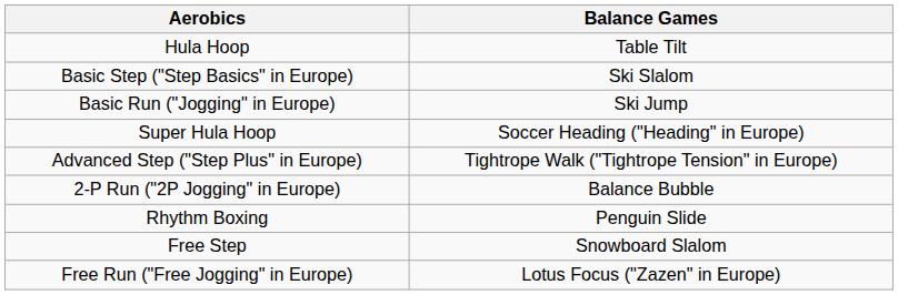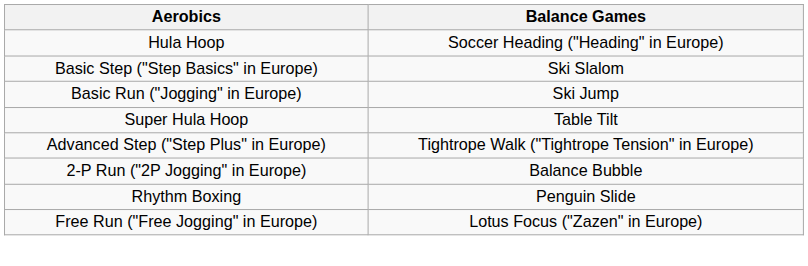Hula Hoop | Balance Games: Table Tilt -> Soccer Heading ("Heading" in Europe)
Super Hula Hoop | Balance Games: Soccer Heading ("Heading" in Europe) -> Table Tilt
- row: Free Step | Snowboard Slalom
